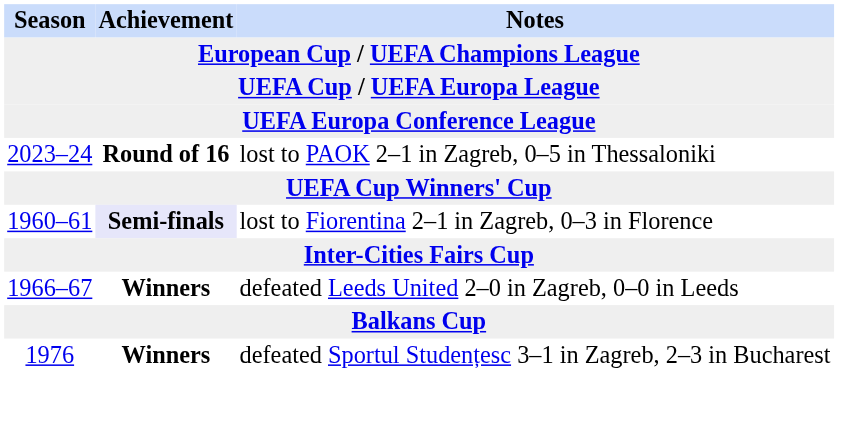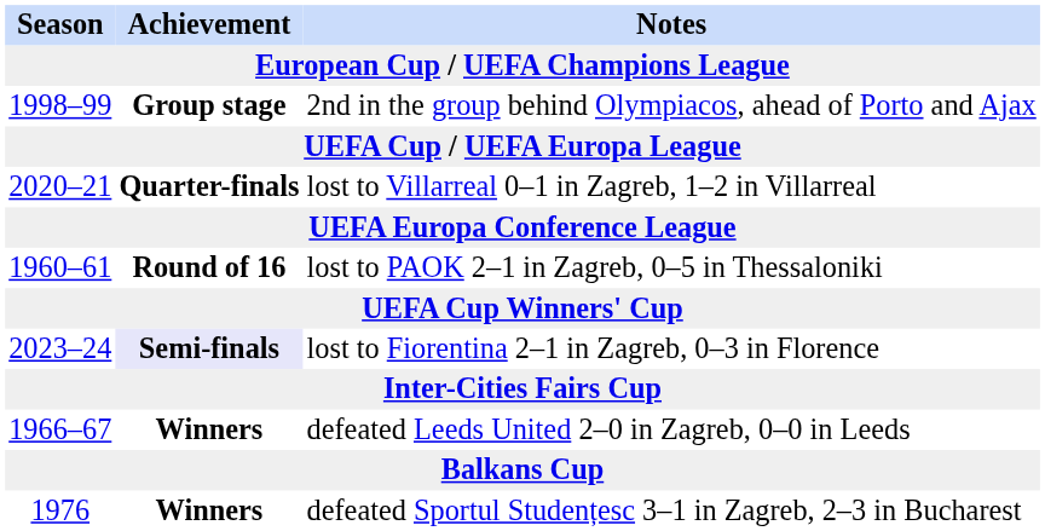+ row: 1998–99 | Group stage | 2nd in the group behind Olympiacos, ahead of Porto and Ajax
+ row: 2020–21 | Quarter-finals | lost to Villarreal 0–1 in Zagreb, 1–2 in Villarreal
lost to PAOK 2–1 in Zagreb, 0–5 in Thessaloniki | Season: 2023–24 -> 1960–61
lost to Fiorentina 2–1 in Zagreb, 0–3 in Florence | Season: 1960–61 -> 2023–24
